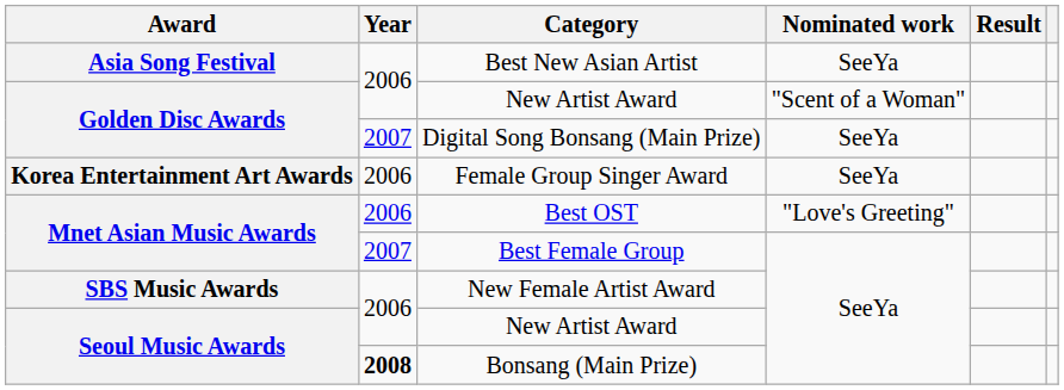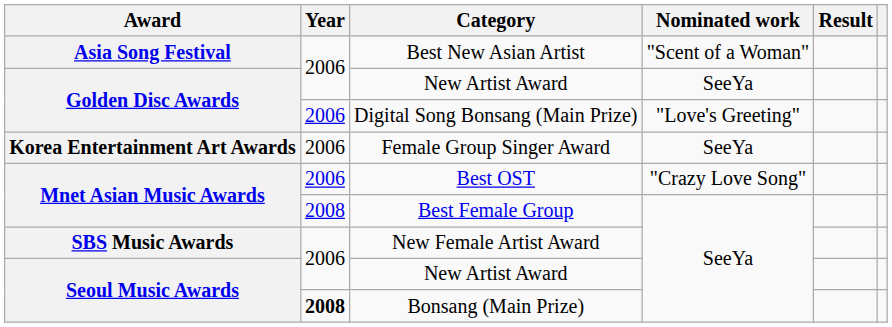Best New Asian Artist | Nominated work: SeeYa -> "Scent of a Woman"
Golden Disc Awards / New Artist Award | Nominated work: "Scent of a Woman" -> SeeYa
Digital Song Bonsang (Main Prize) | Year: 2007 -> 2006
Digital Song Bonsang (Main Prize) | Nominated work: SeeYa -> "Love's Greeting"
Best OST | Nominated work: "Love's Greeting" -> "Crazy Love Song"
Best Female Group | Year: 2007 -> 2008
